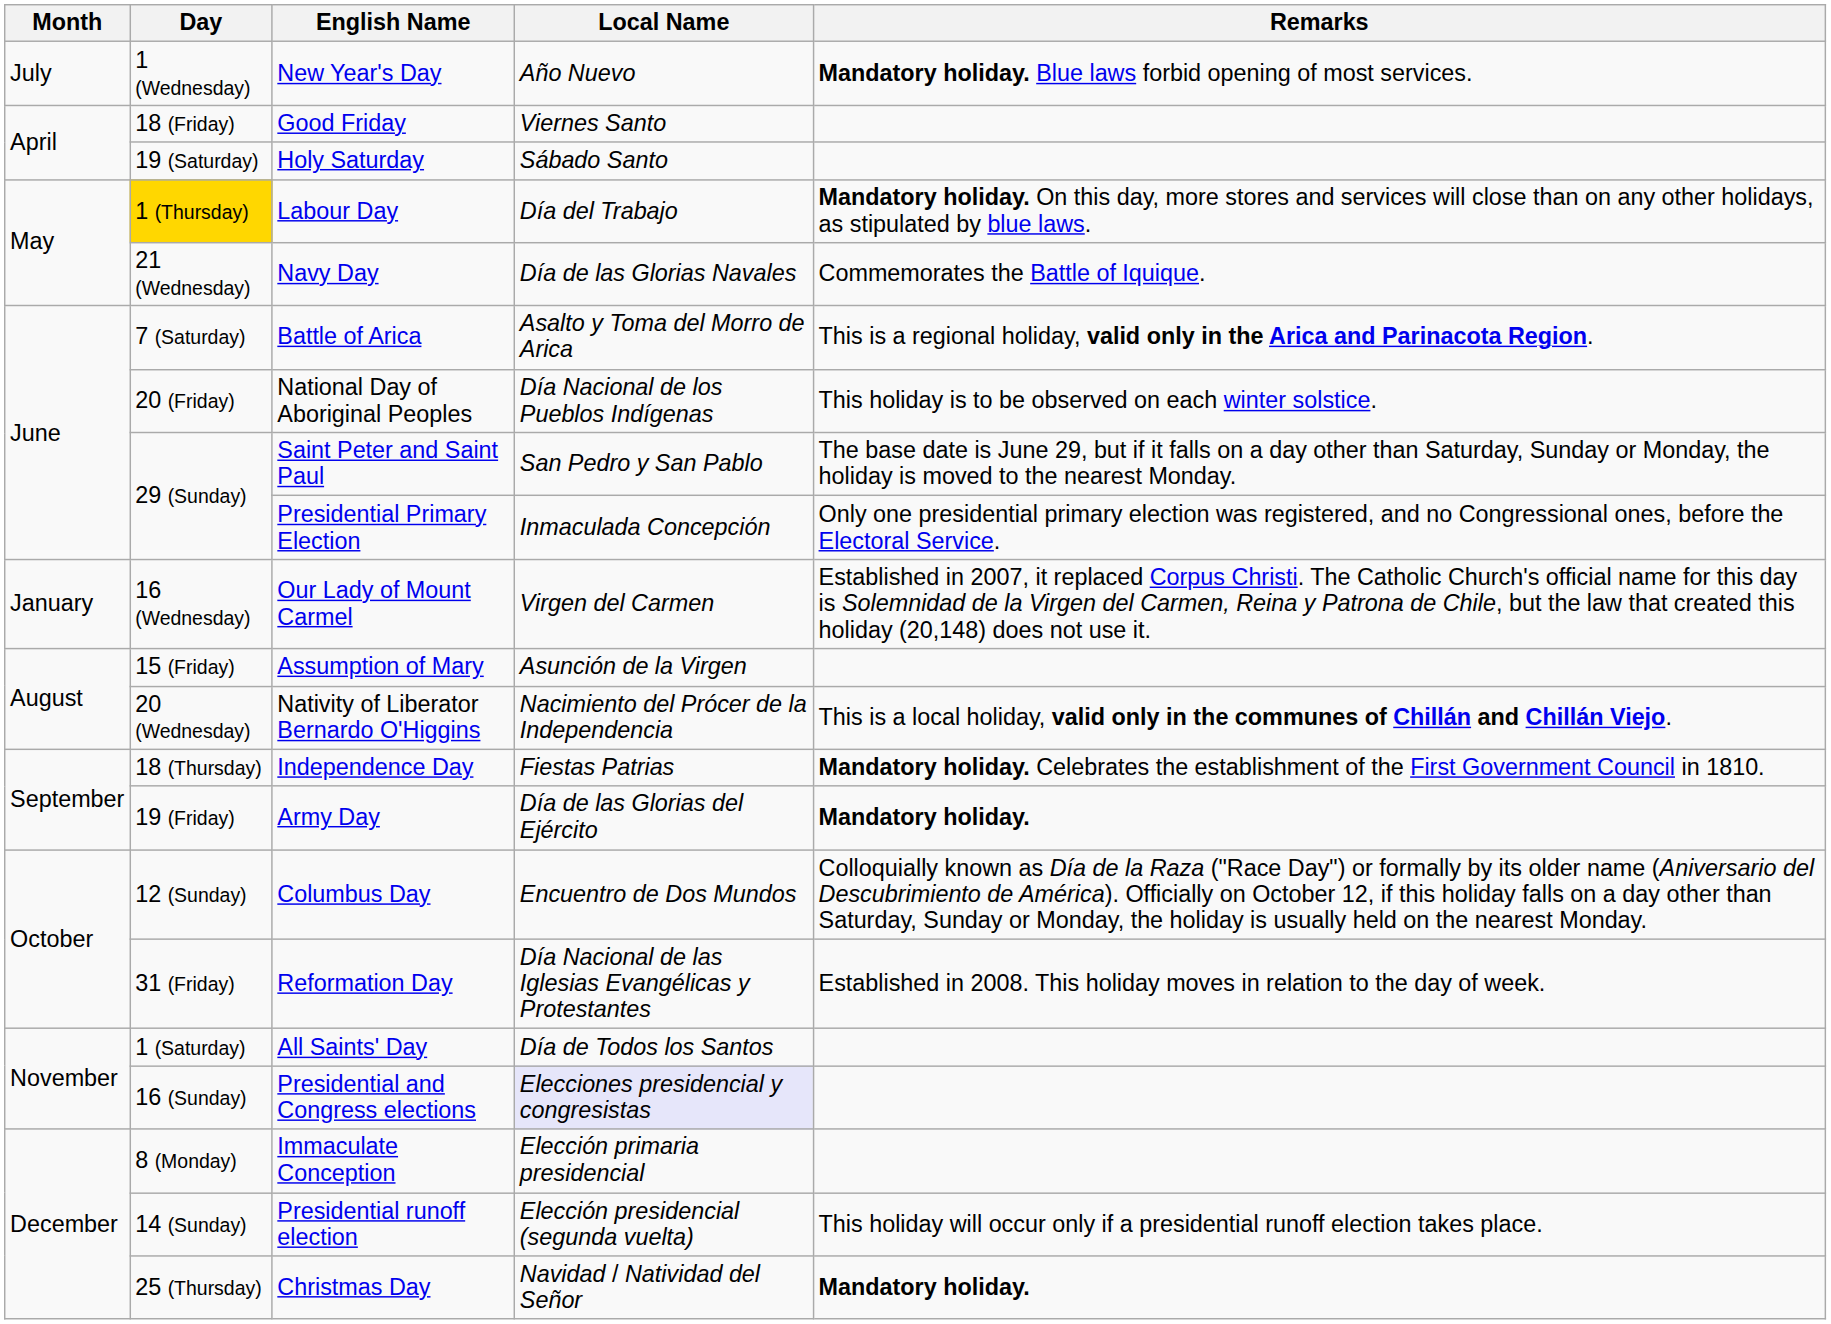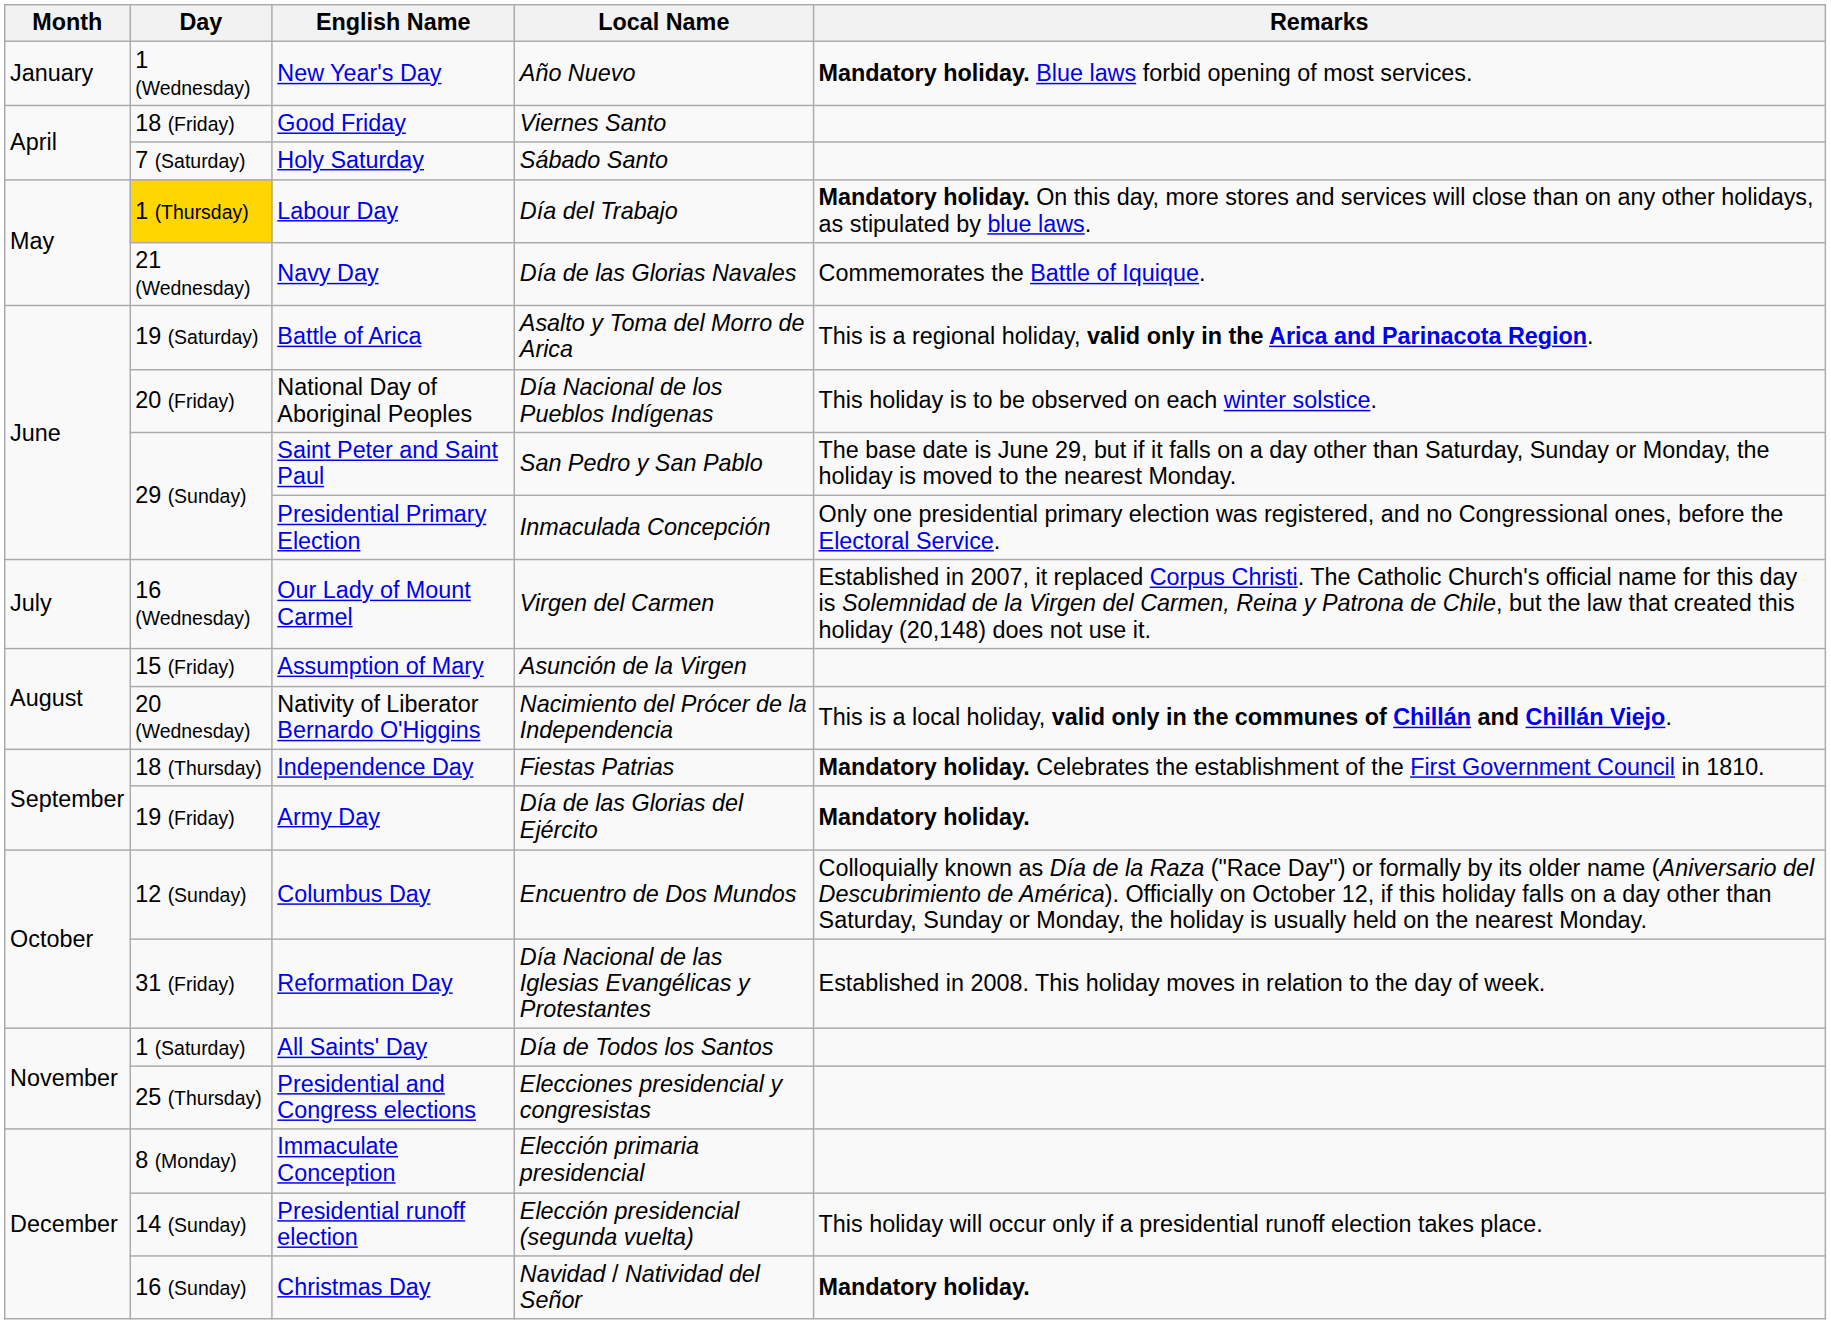New Year's Day | Month: July -> January
Holy Saturday | Day: 19 (Saturday) -> 7 (Saturday)
Battle of Arica | Day: 7 (Saturday) -> 19 (Saturday)
Our Lady of Mount Carmel | Month: January -> July
Presidential and Congress elections | Day: 16 (Sunday) -> 25 (Thursday)
Presidential and Congress elections | Local Name: lavender background -> no background
Christmas Day | Day: 25 (Thursday) -> 16 (Sunday)
